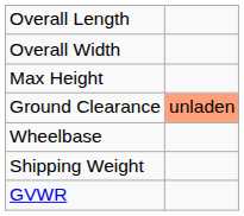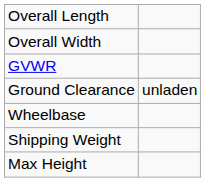rows swapped: Max Height <-> GVWR
Ground Clearance | column 2: lightsalmon background -> no background
